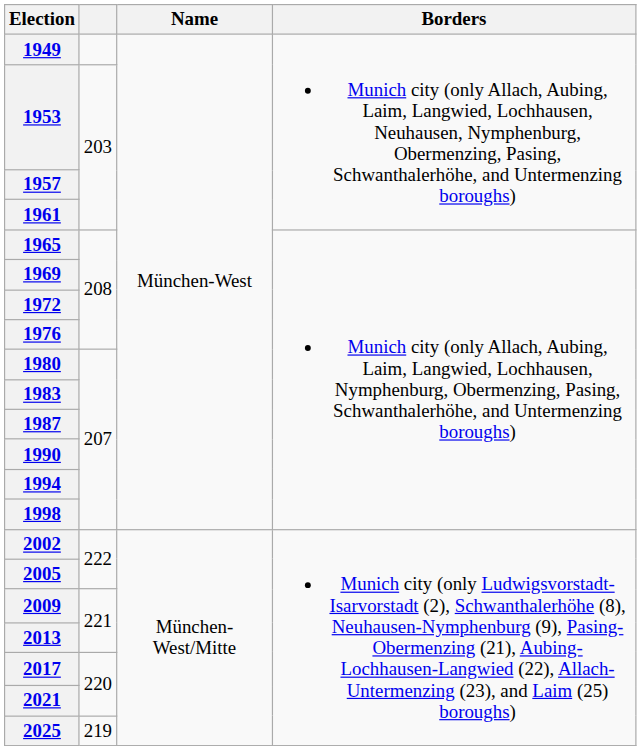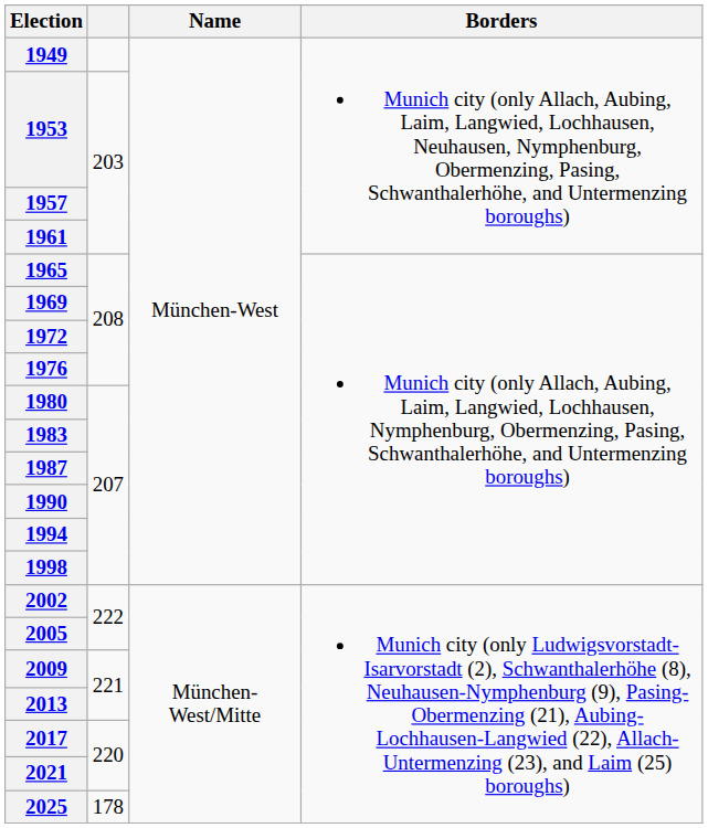2025 | column 2: 219 -> 178
